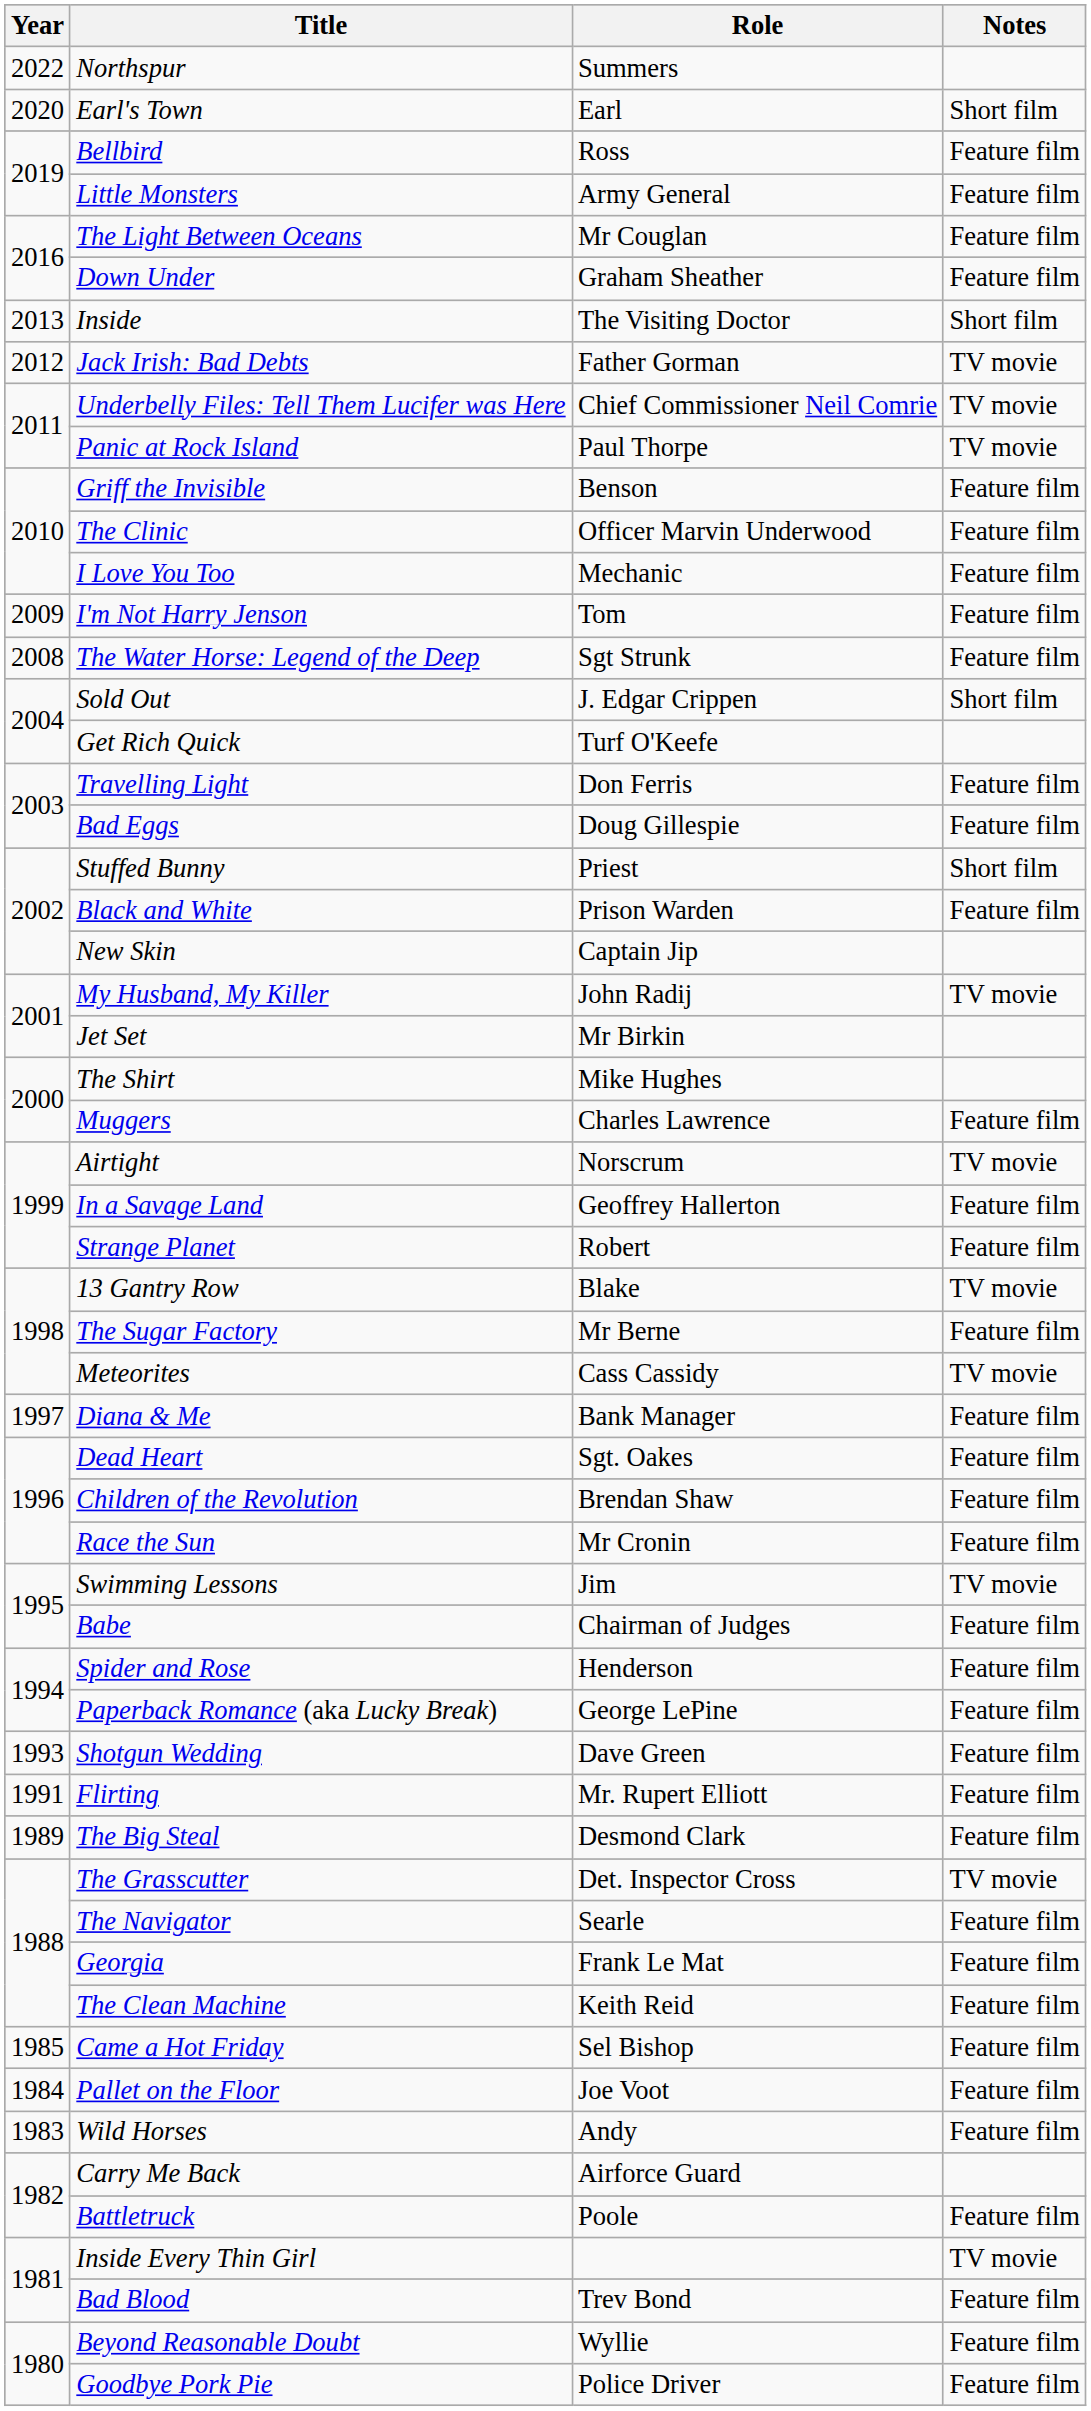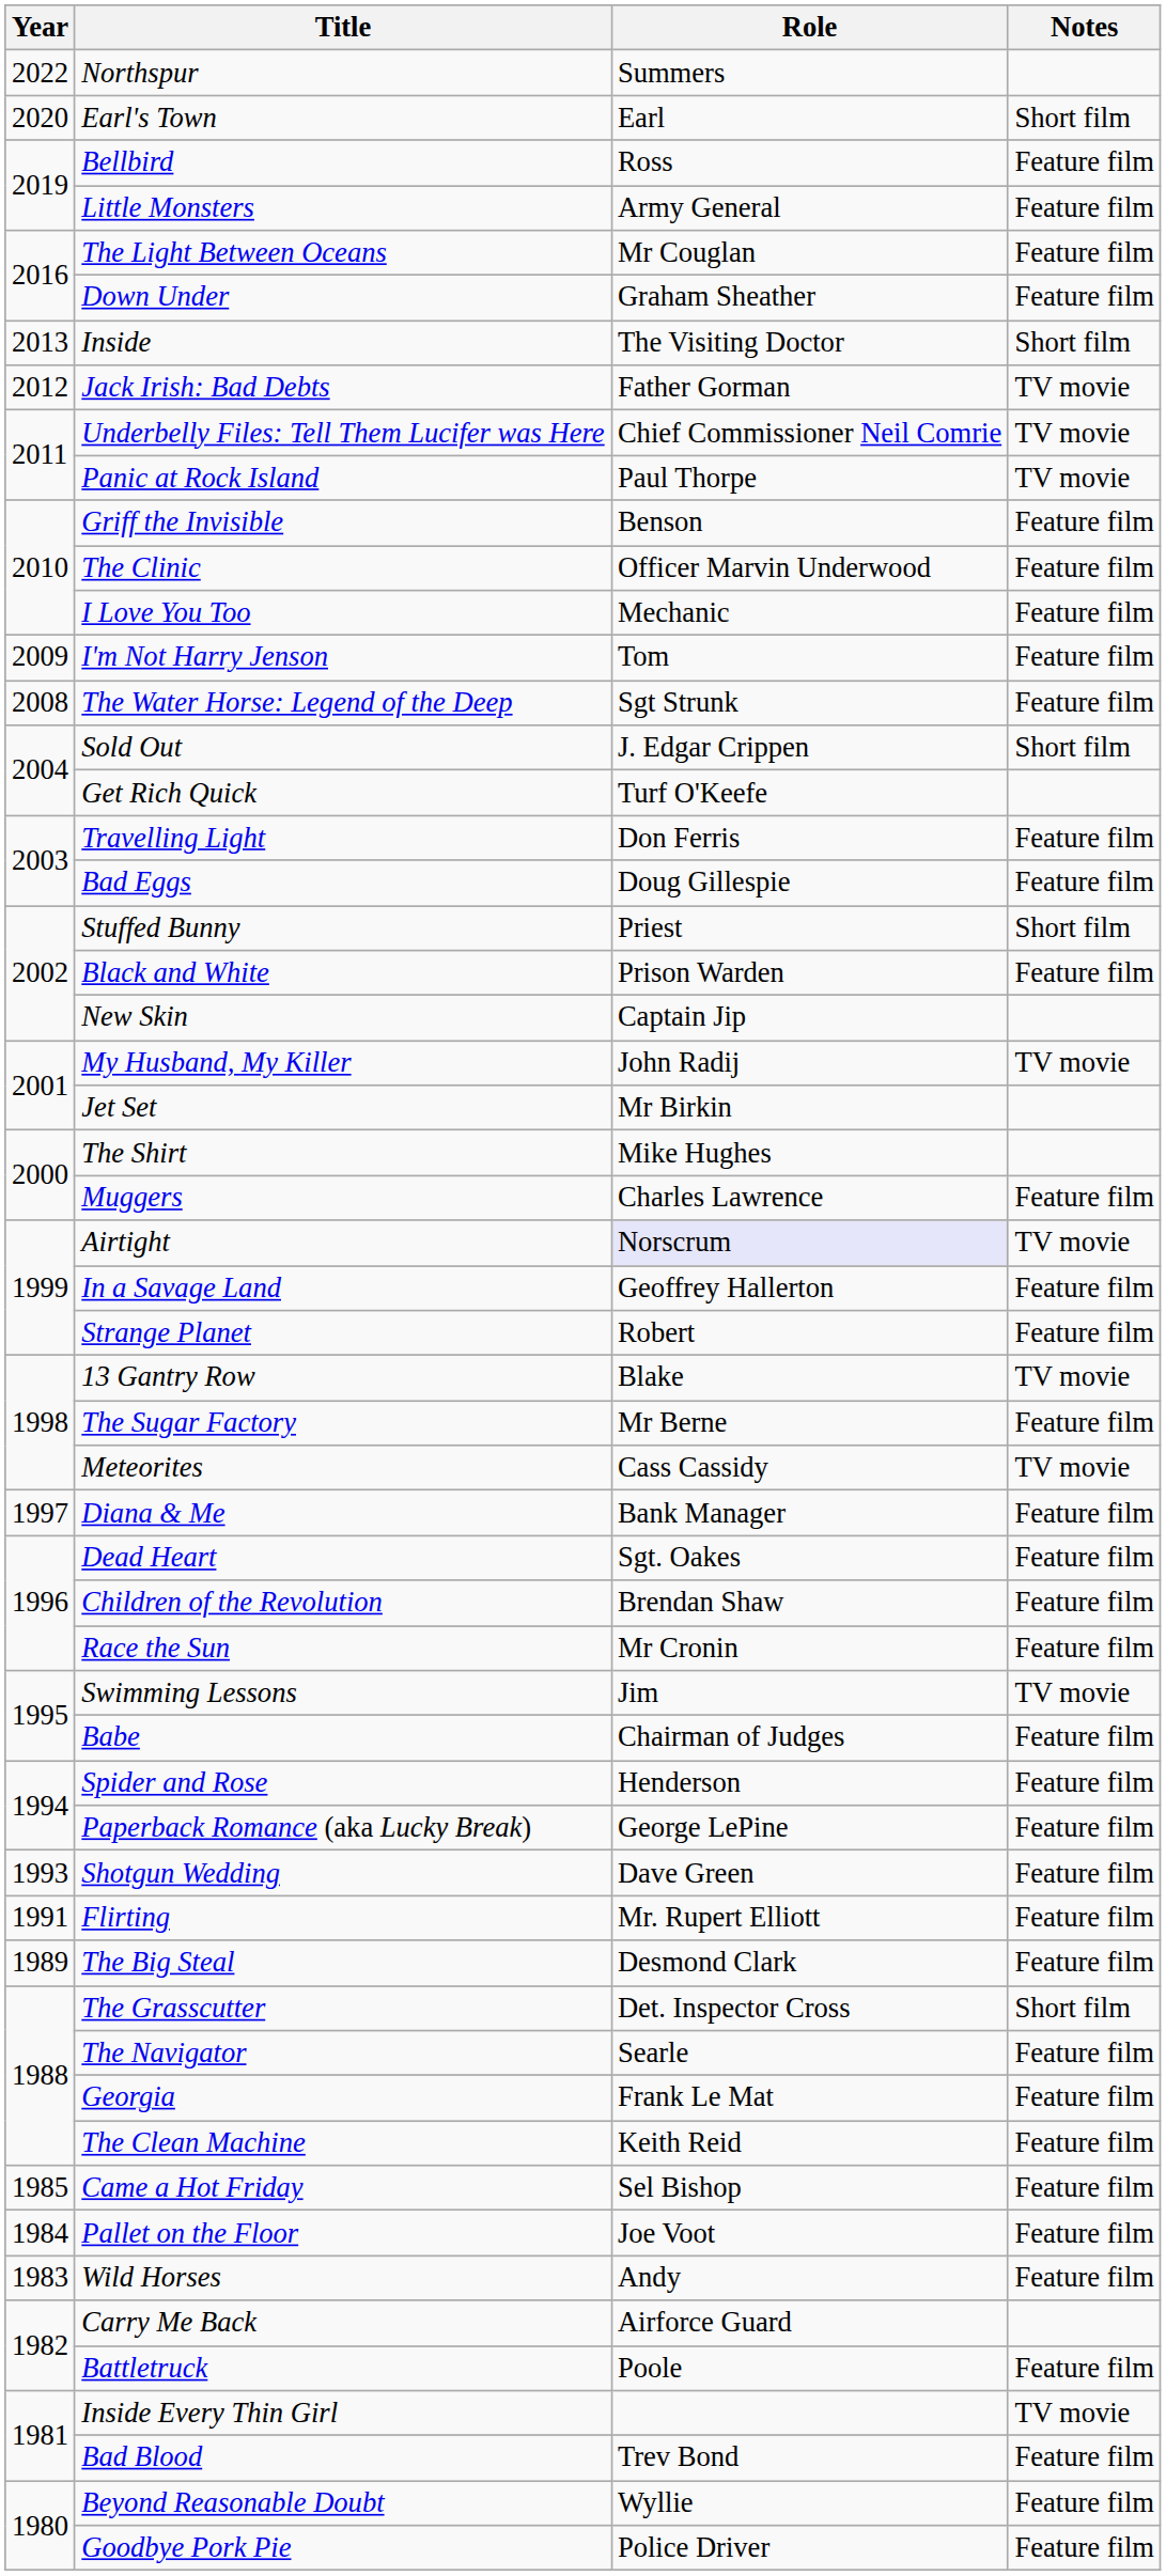Airtight | Role: no background -> lavender background
The Grasscutter | Notes: TV movie -> Short film
